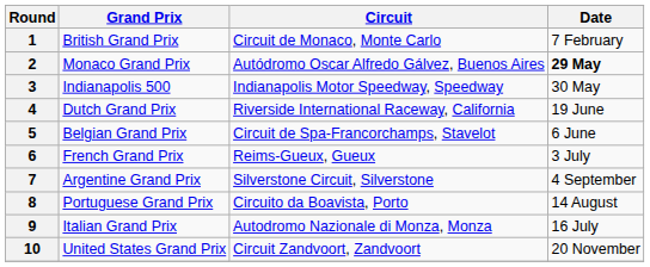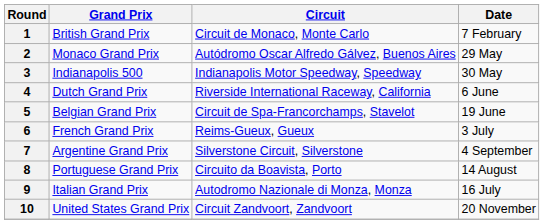2 | Date: bold -> normal
4 | Date: 19 June -> 6 June
5 | Date: 6 June -> 19 June
